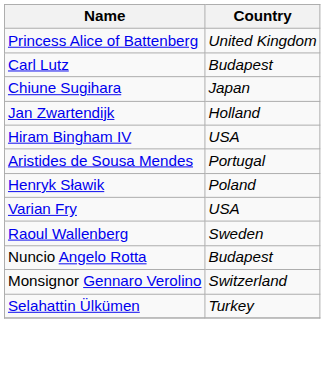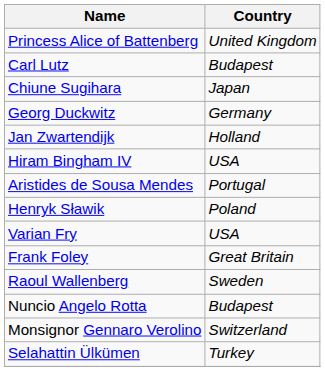+ row: Georg Duckwitz | Germany
+ row: Frank Foley | Great Britain
